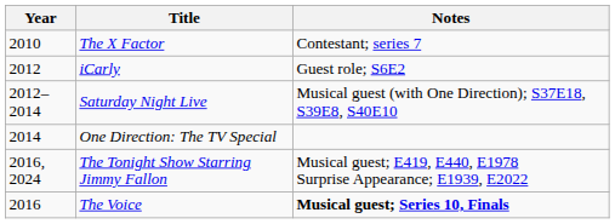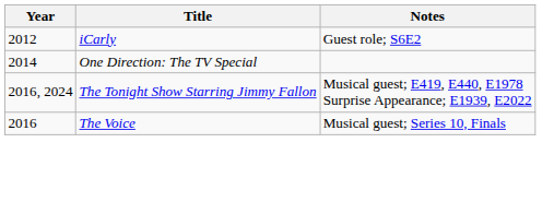- row: 2010 | The X Factor | Contestant; series 7
- row: 2012–2014 | Saturday Night Live | Musical guest (with One Direction); S37E18, S39E8, S40E10
The Voice | Notes: bold -> normal
